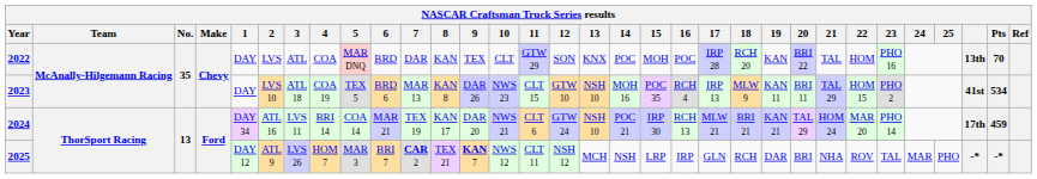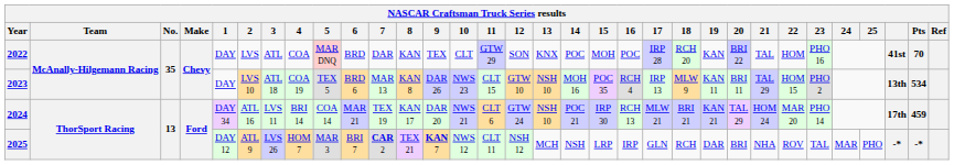2022 | column 30: 13th -> 41st
2023 | column 30: 41st -> 13th
